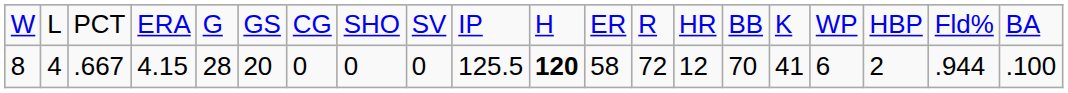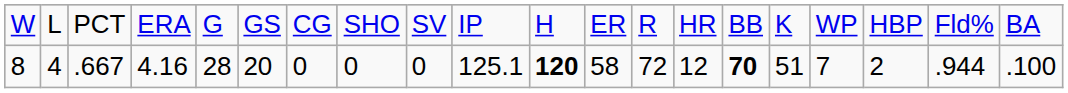8 | column 4: 4.15 -> 4.16
8 | column 10: 125.5 -> 125.1
8 | column 15: normal -> bold
8 | column 16: 41 -> 51
8 | column 17: 6 -> 7
